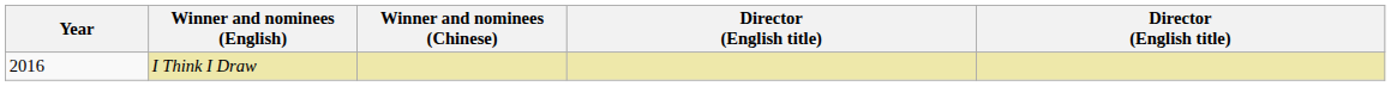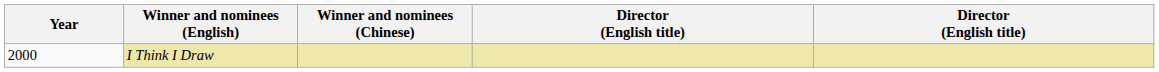I Think I Draw | Year: 2016 -> 2000
